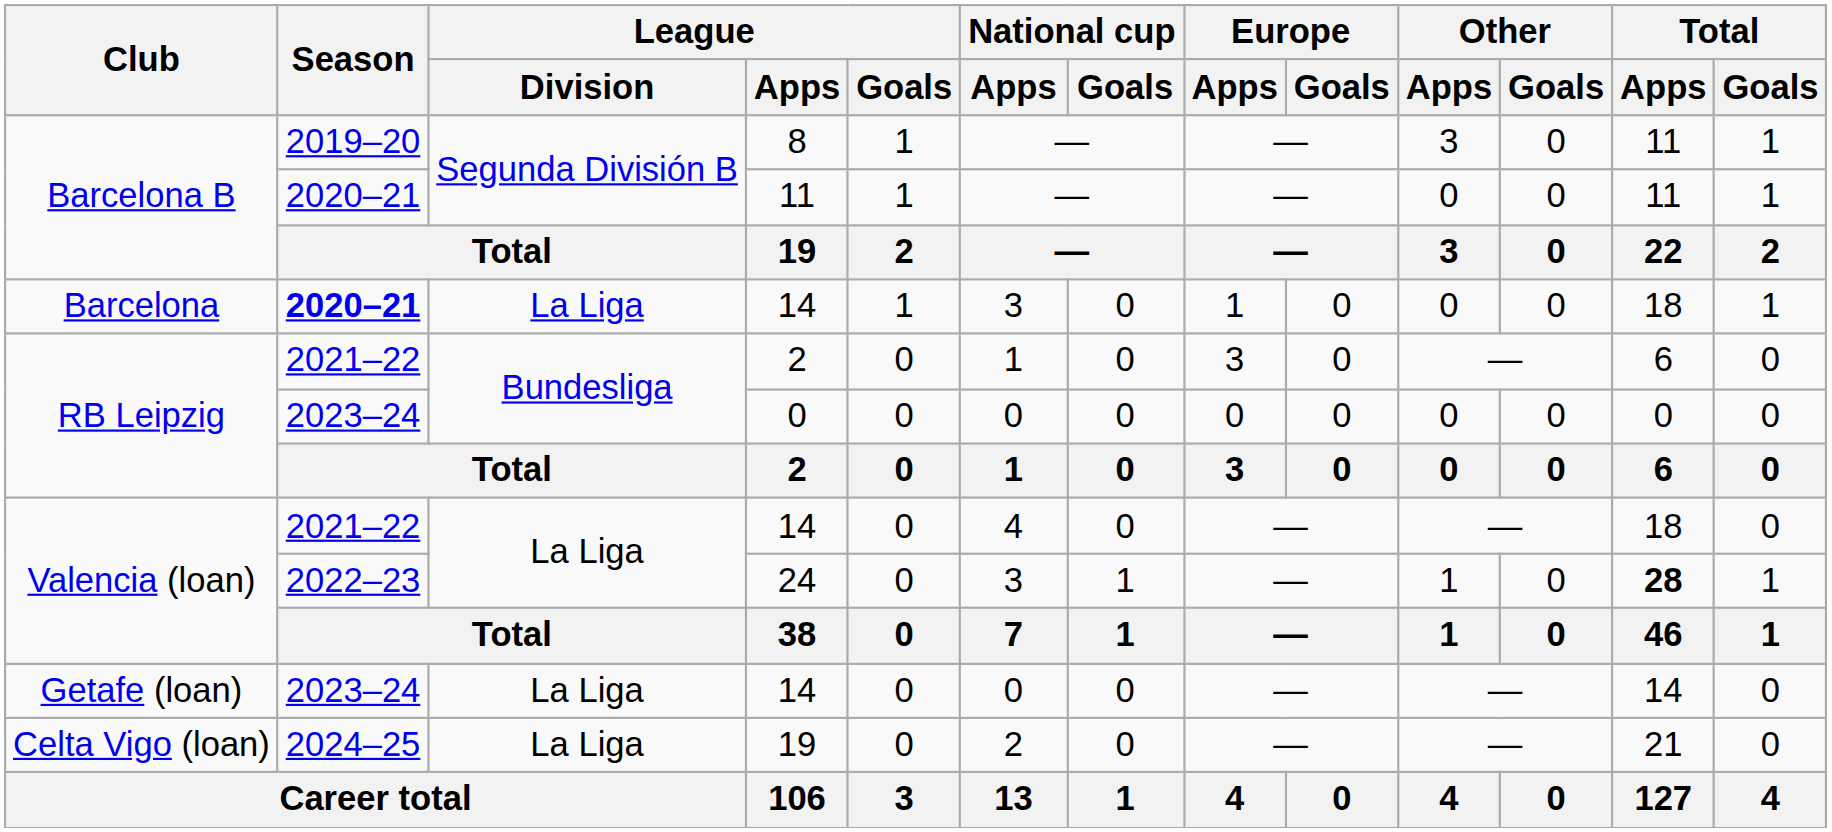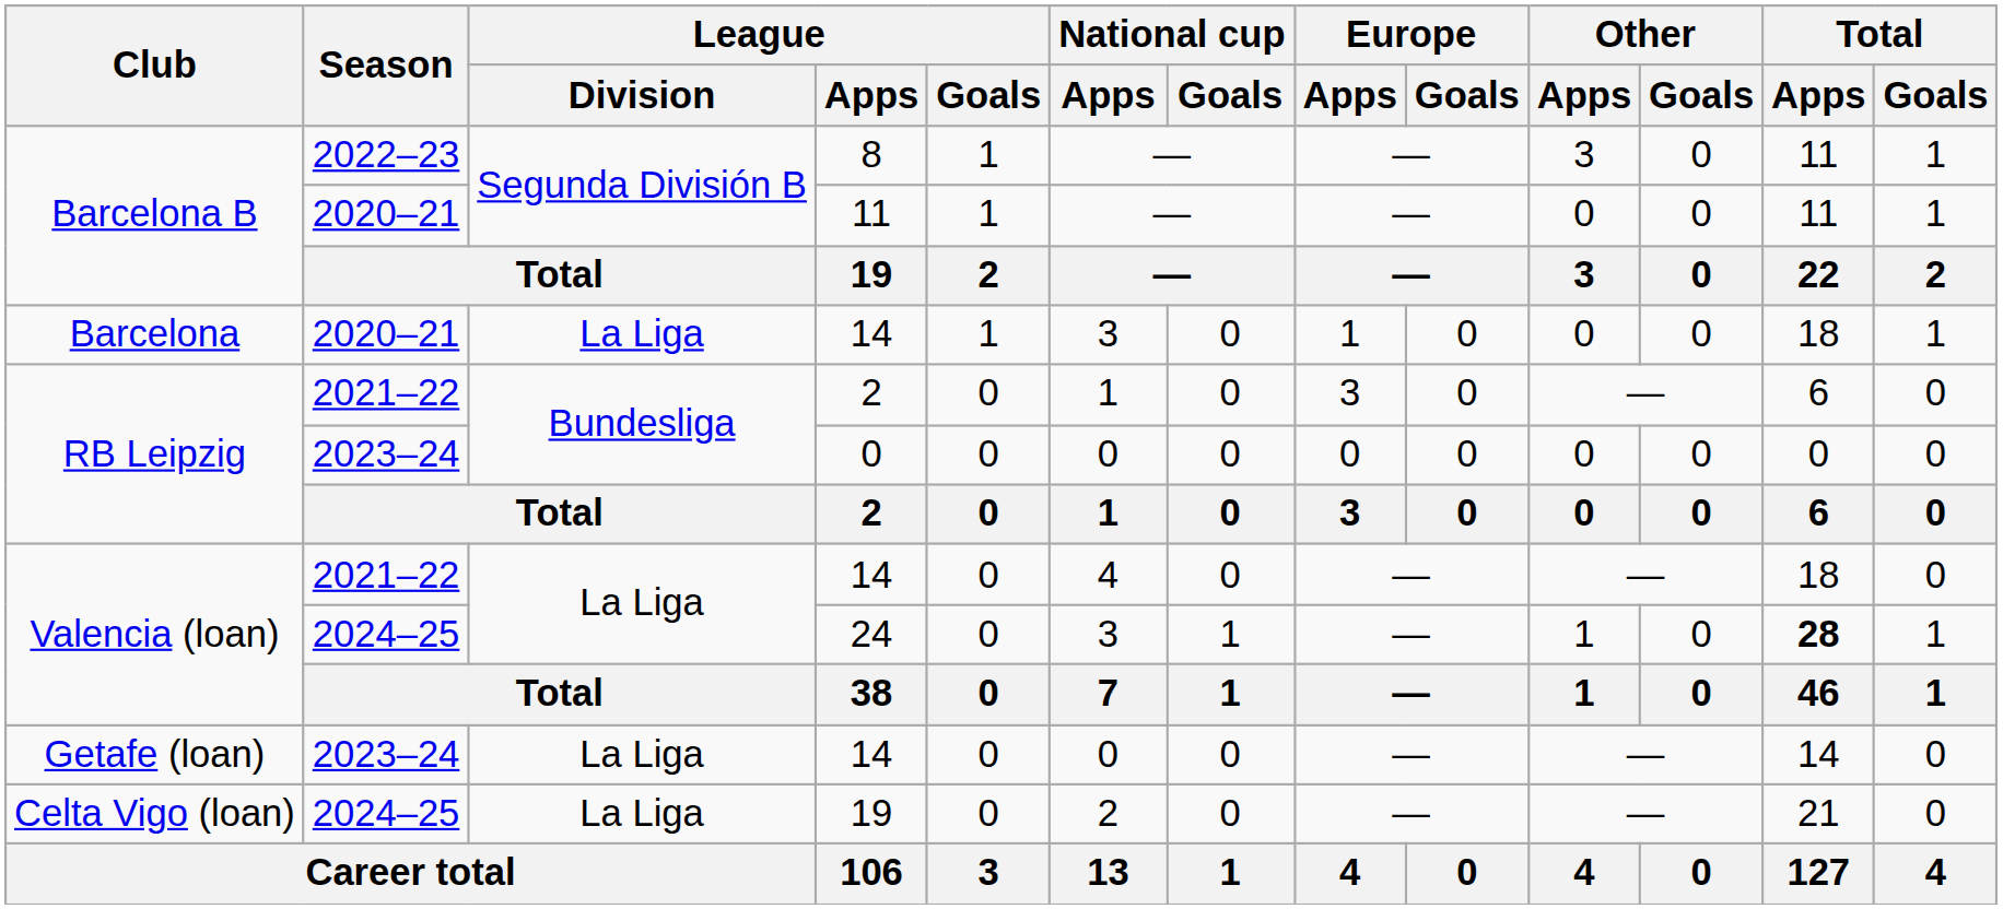8 | Season: 2019–20 -> 2022–23
Barcelona / 14 | Season: bold -> normal
24 | Season: 2022–23 -> 2024–25
